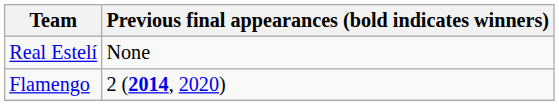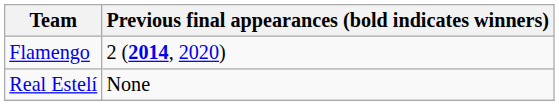rows swapped: Real Estelí <-> Flamengo
